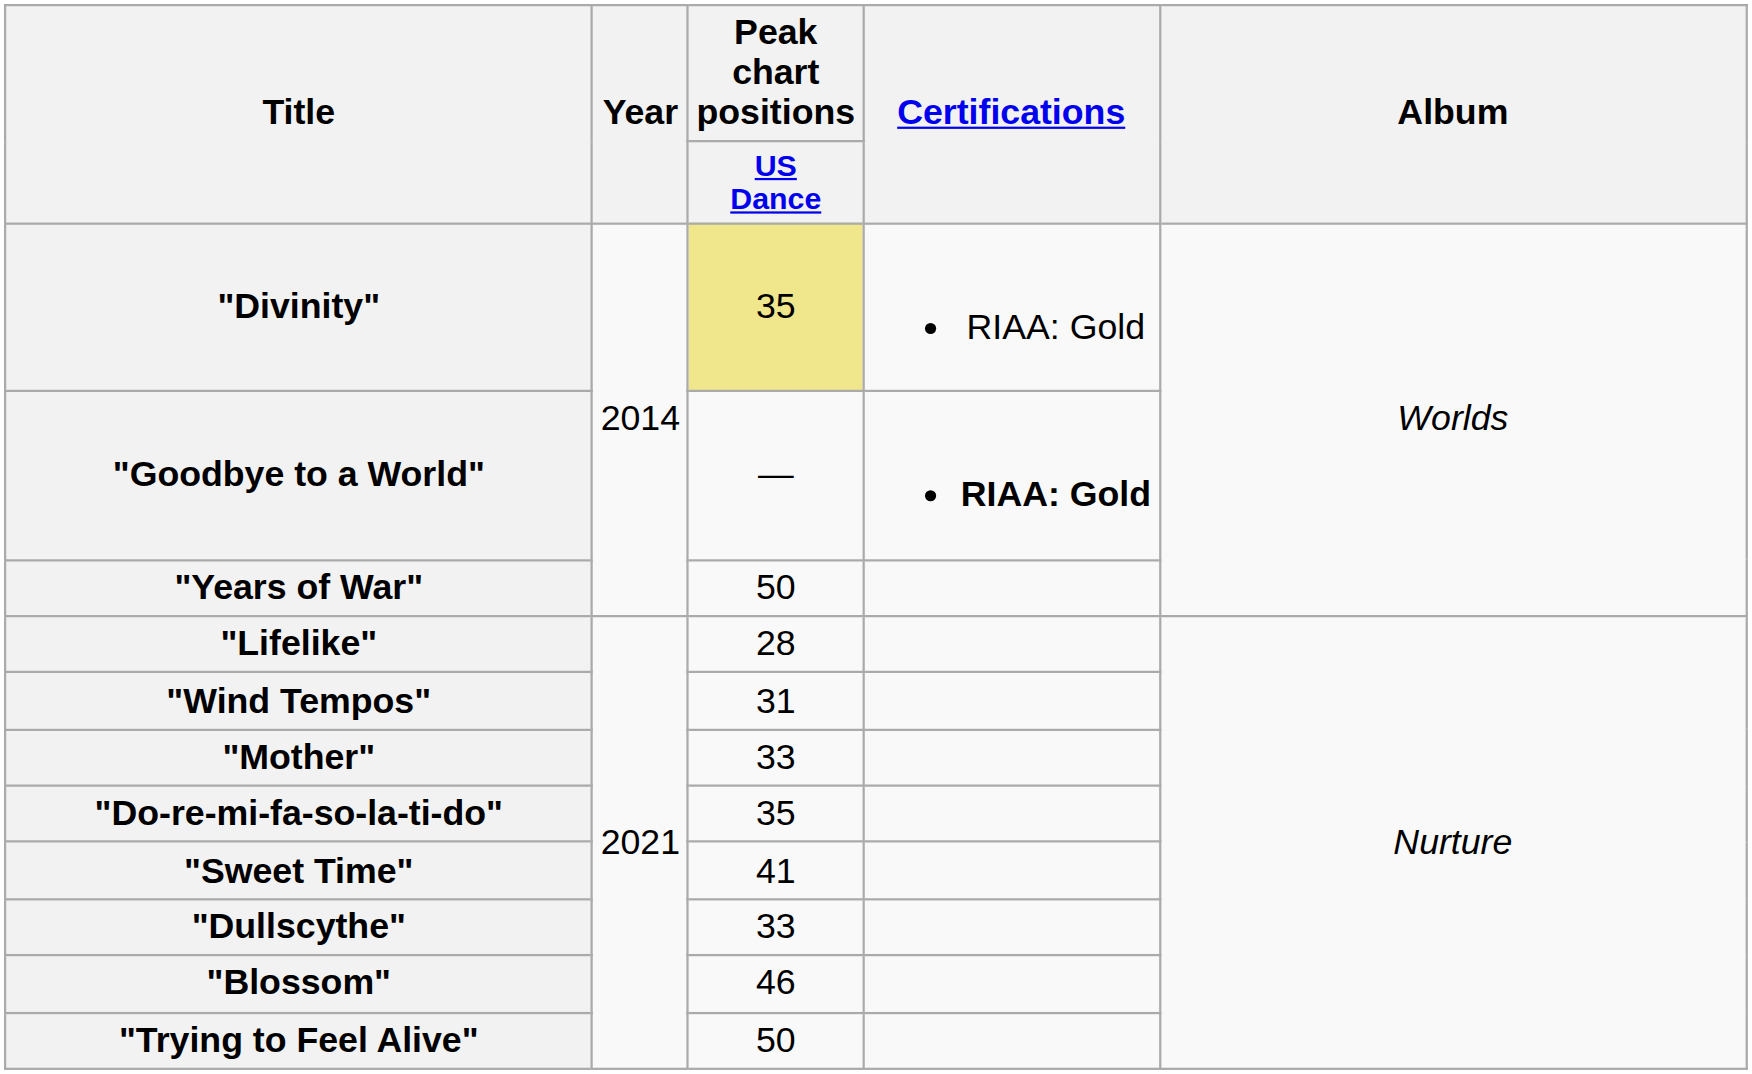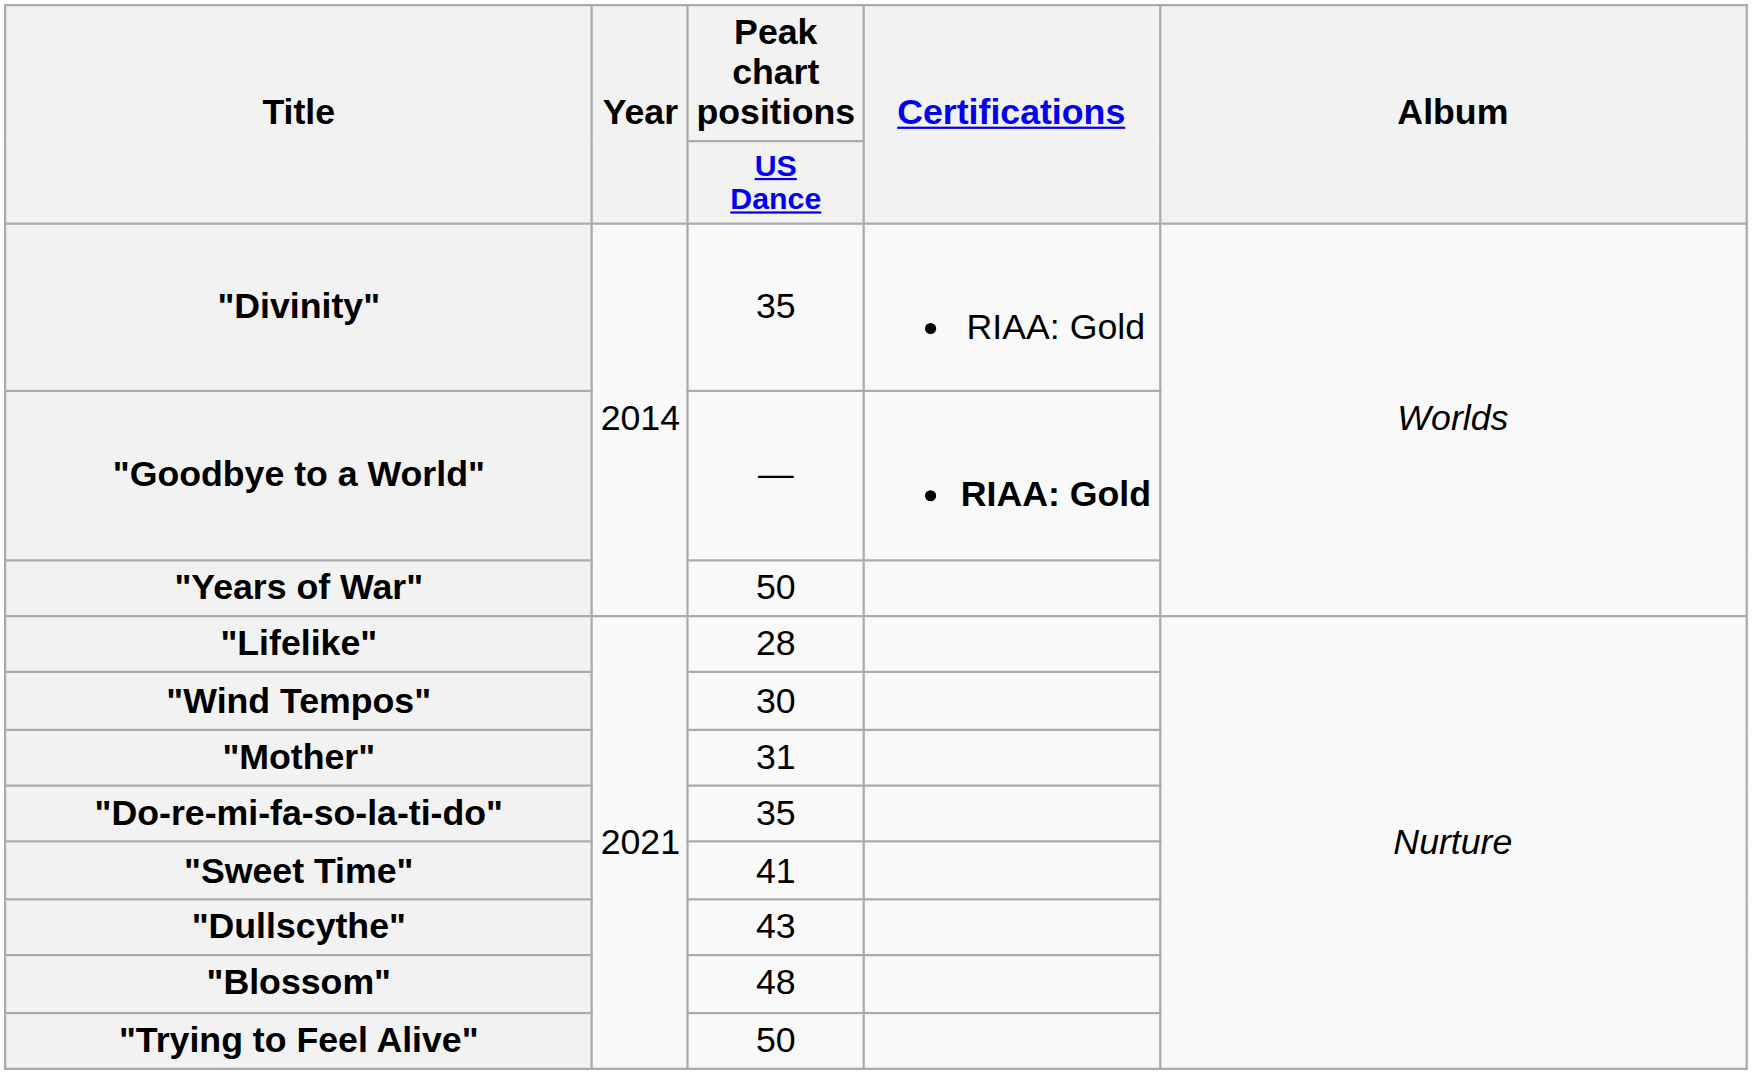"Divinity" | Peak chart positions / US Dance: khaki background -> no background
"Wind Tempos" | Peak chart positions / US Dance: 31 -> 30
"Mother" | Peak chart positions / US Dance: 33 -> 31
"Dullscythe" | Peak chart positions / US Dance: 33 -> 43
"Blossom" | Peak chart positions / US Dance: 46 -> 48
